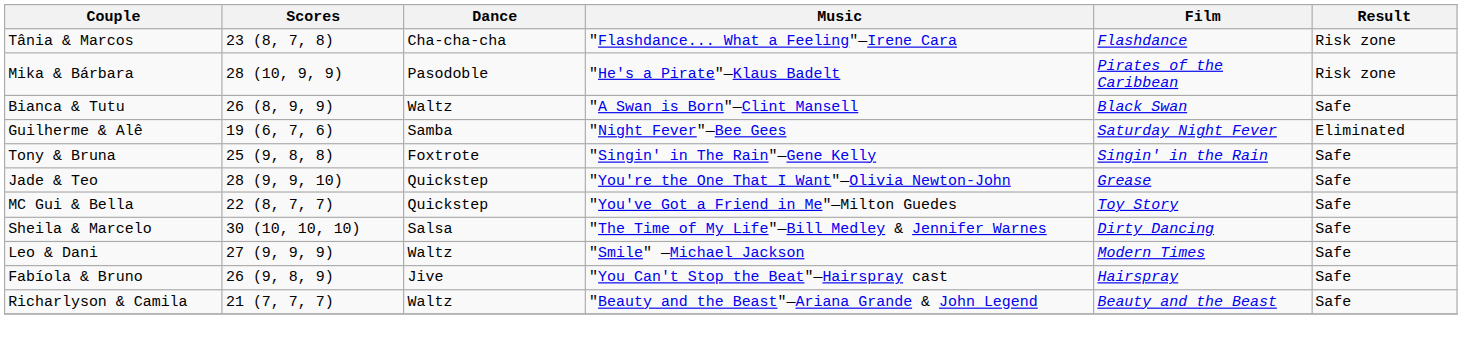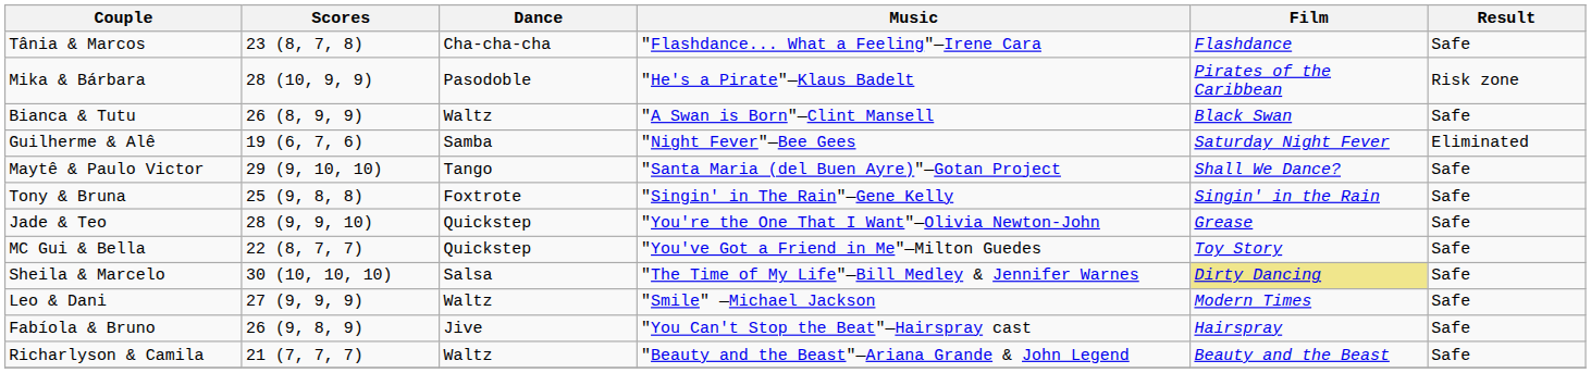Tânia & Marcos | Result: Risk zone -> Safe
+ row: Maytê & Paulo Victor | 29 (9, 10, 10) | Tango | "Santa Maria (del Buen Ayre)"—Gotan Project | Shall We Dance? | Safe
Sheila & Marcelo | Film: no background -> khaki background
